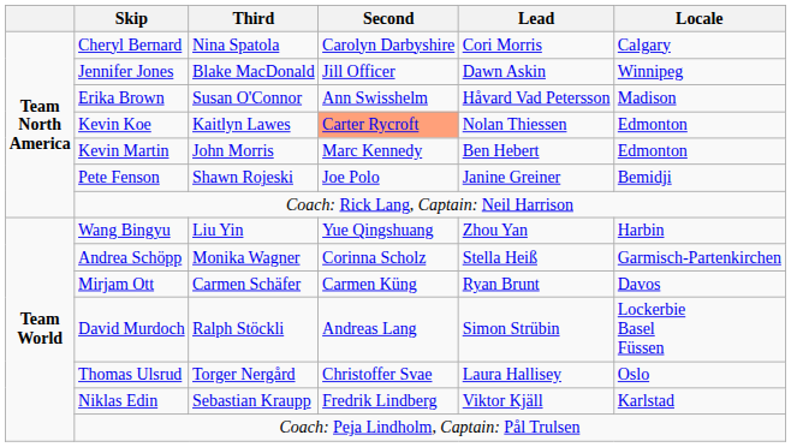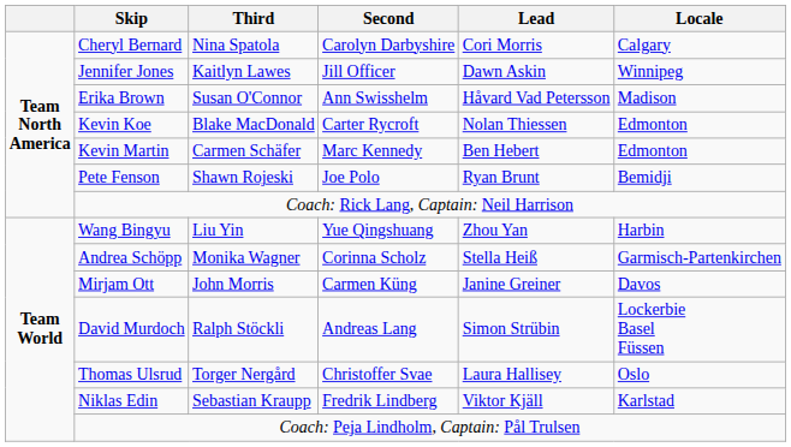Jennifer Jones | Third: Blake MacDonald -> Kaitlyn Lawes
Kevin Koe | Third: Kaitlyn Lawes -> Blake MacDonald
Kevin Koe | Second: lightsalmon background -> no background
Kevin Martin | Third: John Morris -> Carmen Schäfer
Pete Fenson | Lead: Janine Greiner -> Ryan Brunt
Mirjam Ott | Third: Carmen Schäfer -> John Morris
Mirjam Ott | Lead: Ryan Brunt -> Janine Greiner
